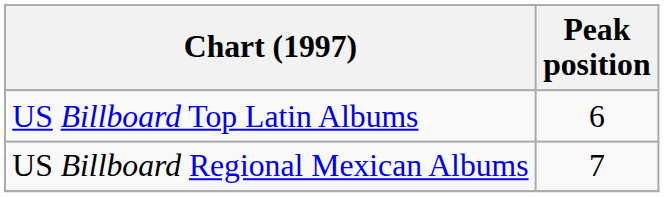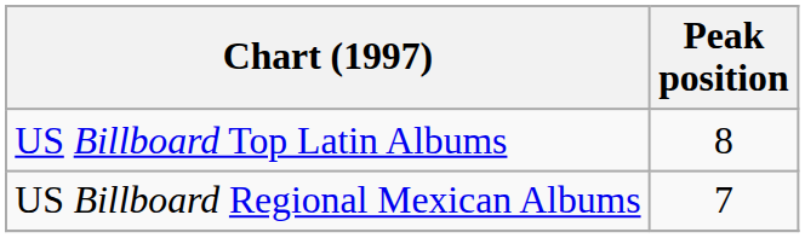US Billboard Top Latin Albums | Peak position: 6 -> 8
